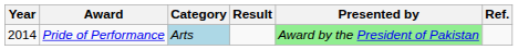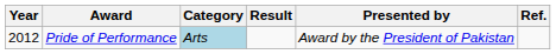Pride of Performance | Year: 2014 -> 2012
Pride of Performance | Presented by: lightgreen background -> no background
